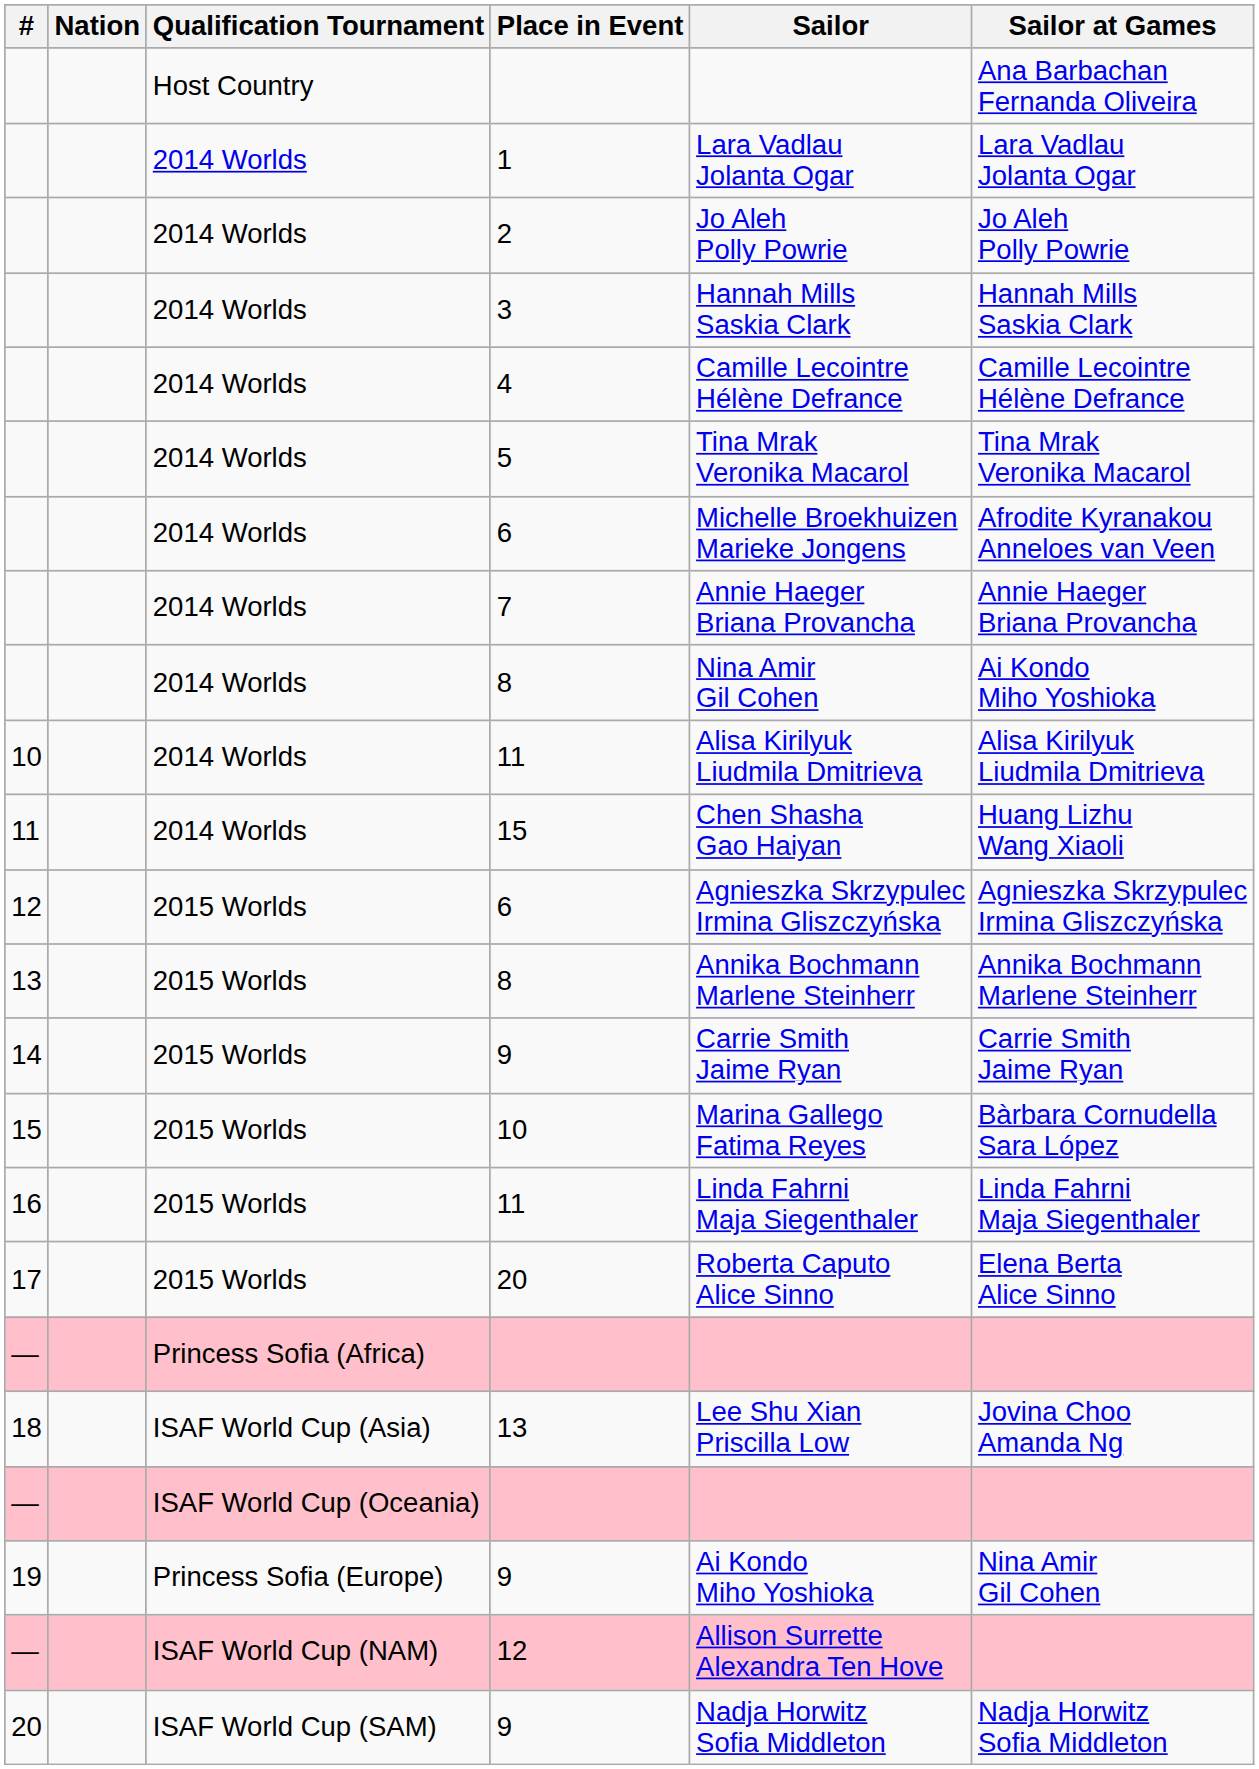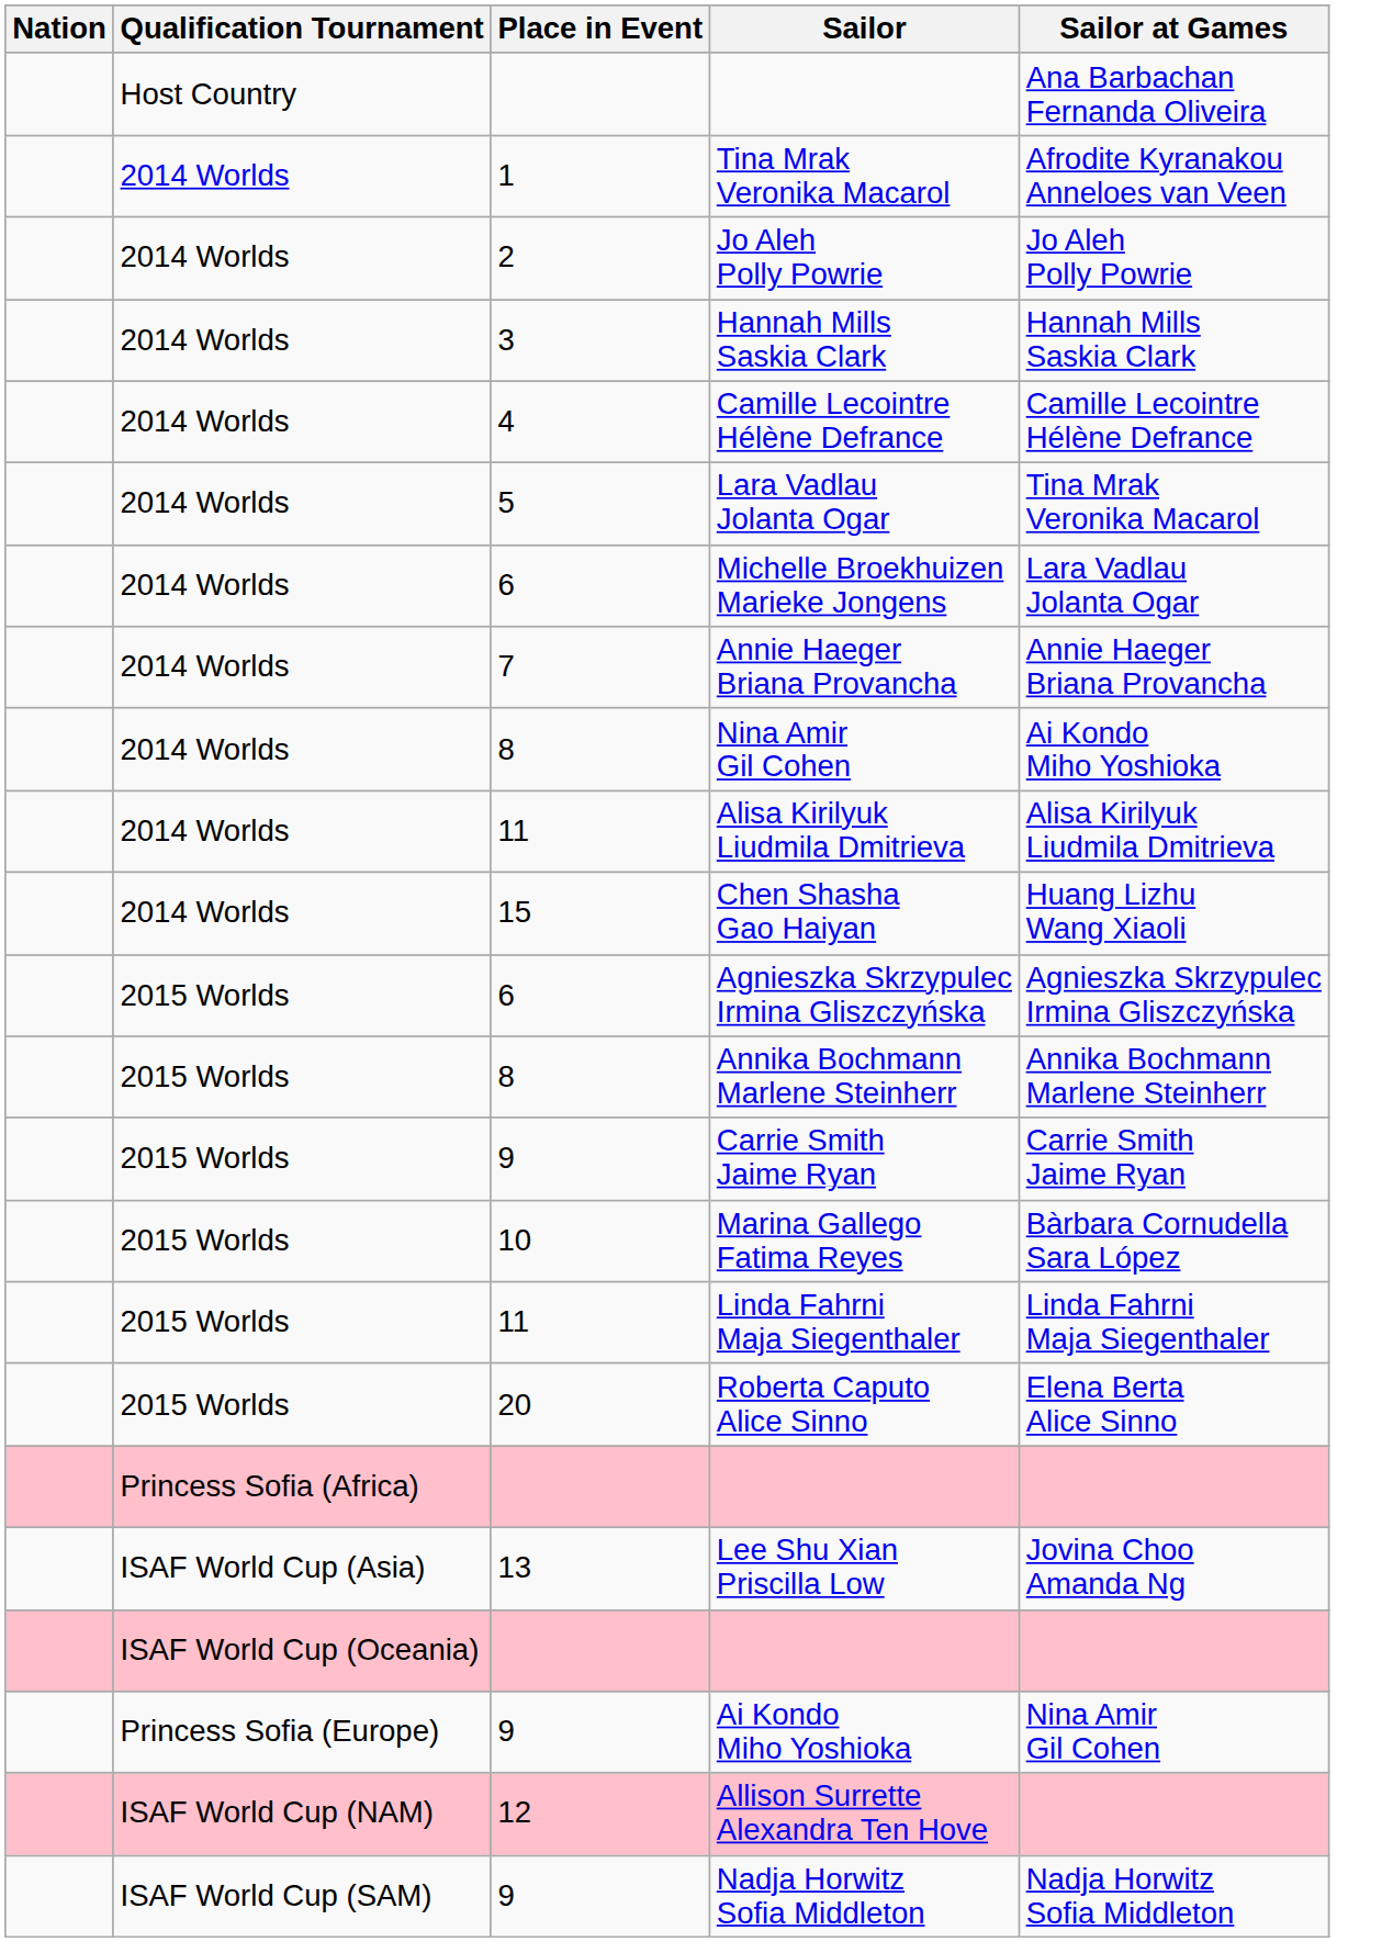- column: # | 10 | 11 | 12 | 13 | 14 | 15 | 16 | 17 | — | 18 | — | 19 | — | 20
1 | Sailor: Lara Vadlau Jolanta Ogar -> Tina Mrak Veronika Macarol
1 | Sailor at Games: Lara Vadlau Jolanta Ogar -> Afrodite Kyranakou Anneloes van Veen
5 | Sailor: Tina Mrak Veronika Macarol -> Lara Vadlau Jolanta Ogar
2014 Worlds / 6 | Sailor at Games: Afrodite Kyranakou Anneloes van Veen -> Lara Vadlau Jolanta Ogar
